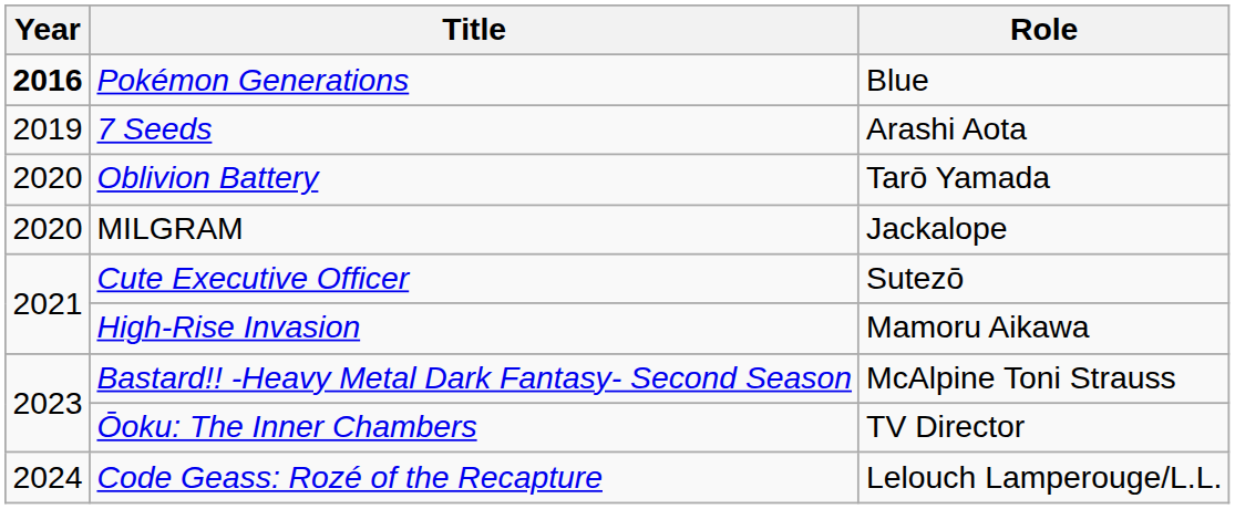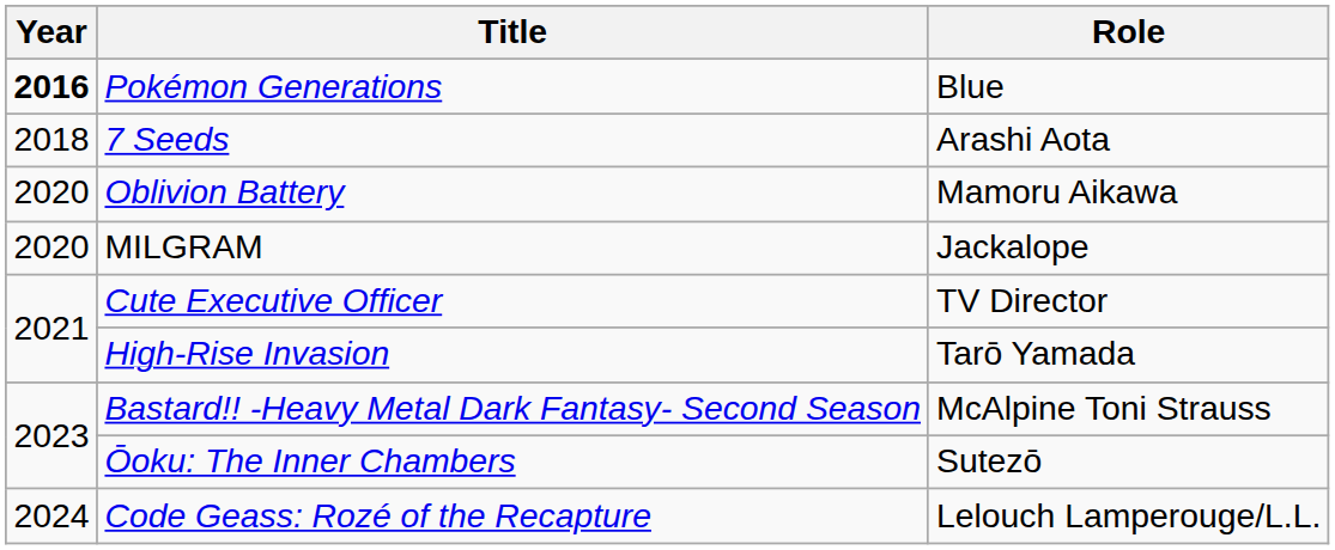7 Seeds | Year: 2019 -> 2018
Oblivion Battery | Role: Tarō Yamada -> Mamoru Aikawa
Cute Executive Officer | Role: Sutezō -> TV Director
High-Rise Invasion | Role: Mamoru Aikawa -> Tarō Yamada
Ōoku: The Inner Chambers | Role: TV Director -> Sutezō
